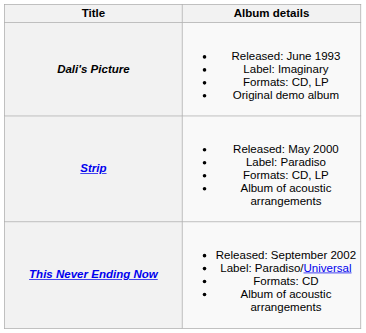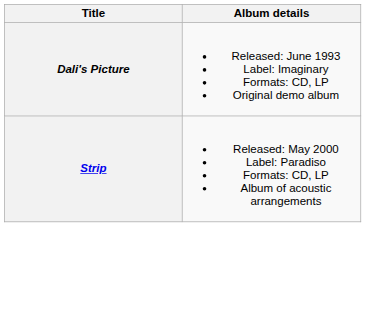- row: This Never Ending Now | Released: September 2002 Label: Paradiso/Universal Formats: CD Album of acoustic arrangements
